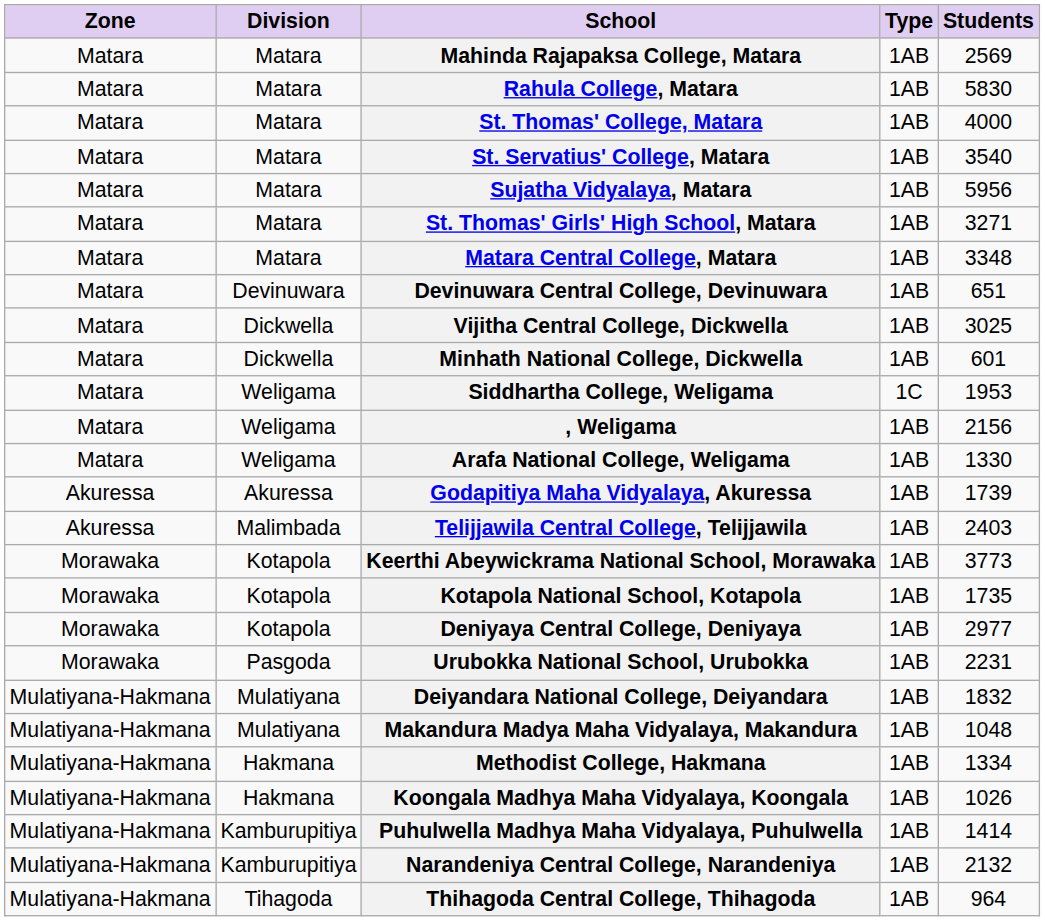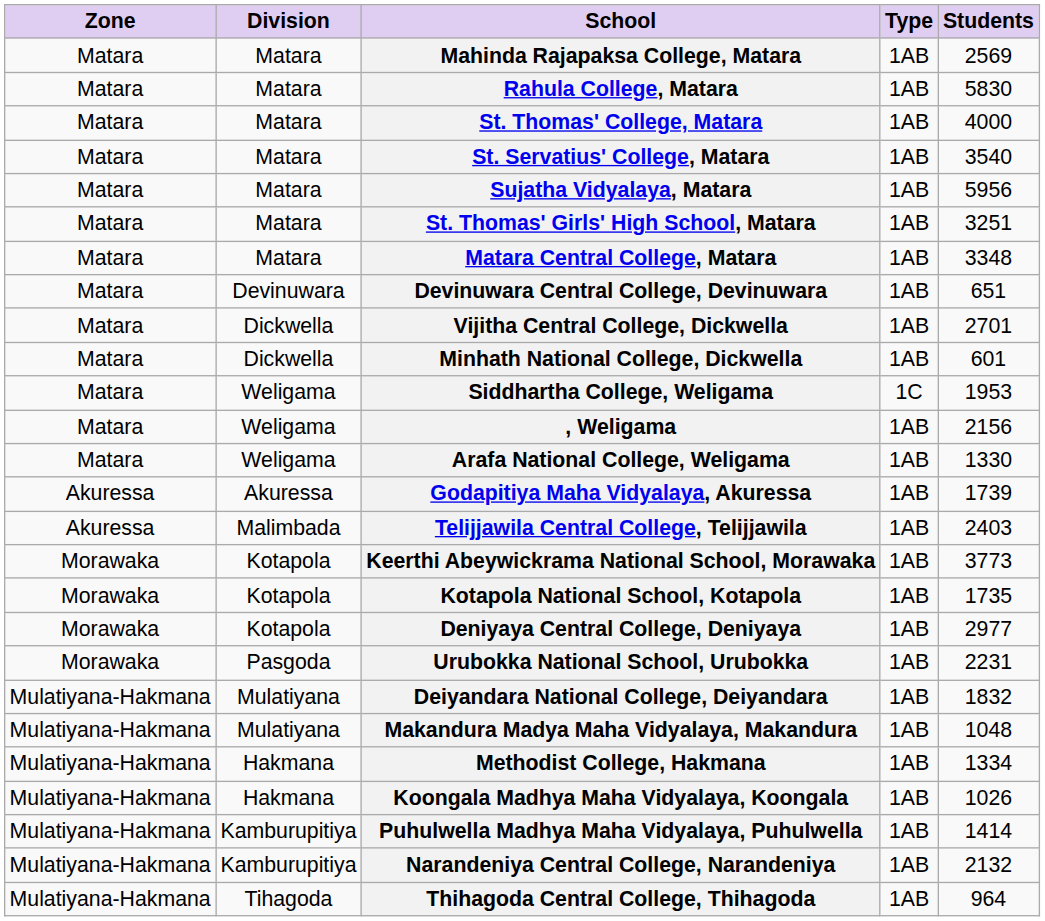St. Thomas' Girls' High School, Matara | Students: 3271 -> 3251
Vijitha Central College, Dickwella | Students: 3025 -> 2701
